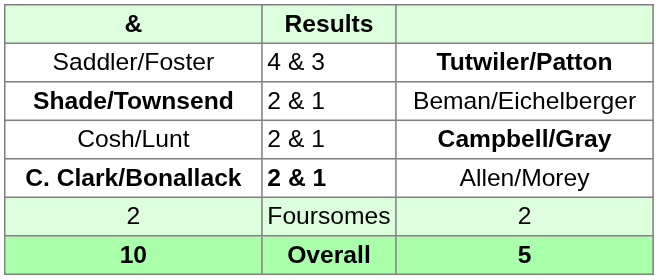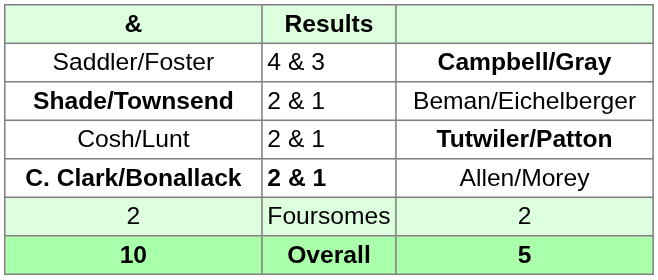Saddler/Foster | column 3: Tutwiler/Patton -> Campbell/Gray
Cosh/Lunt | column 3: Campbell/Gray -> Tutwiler/Patton
